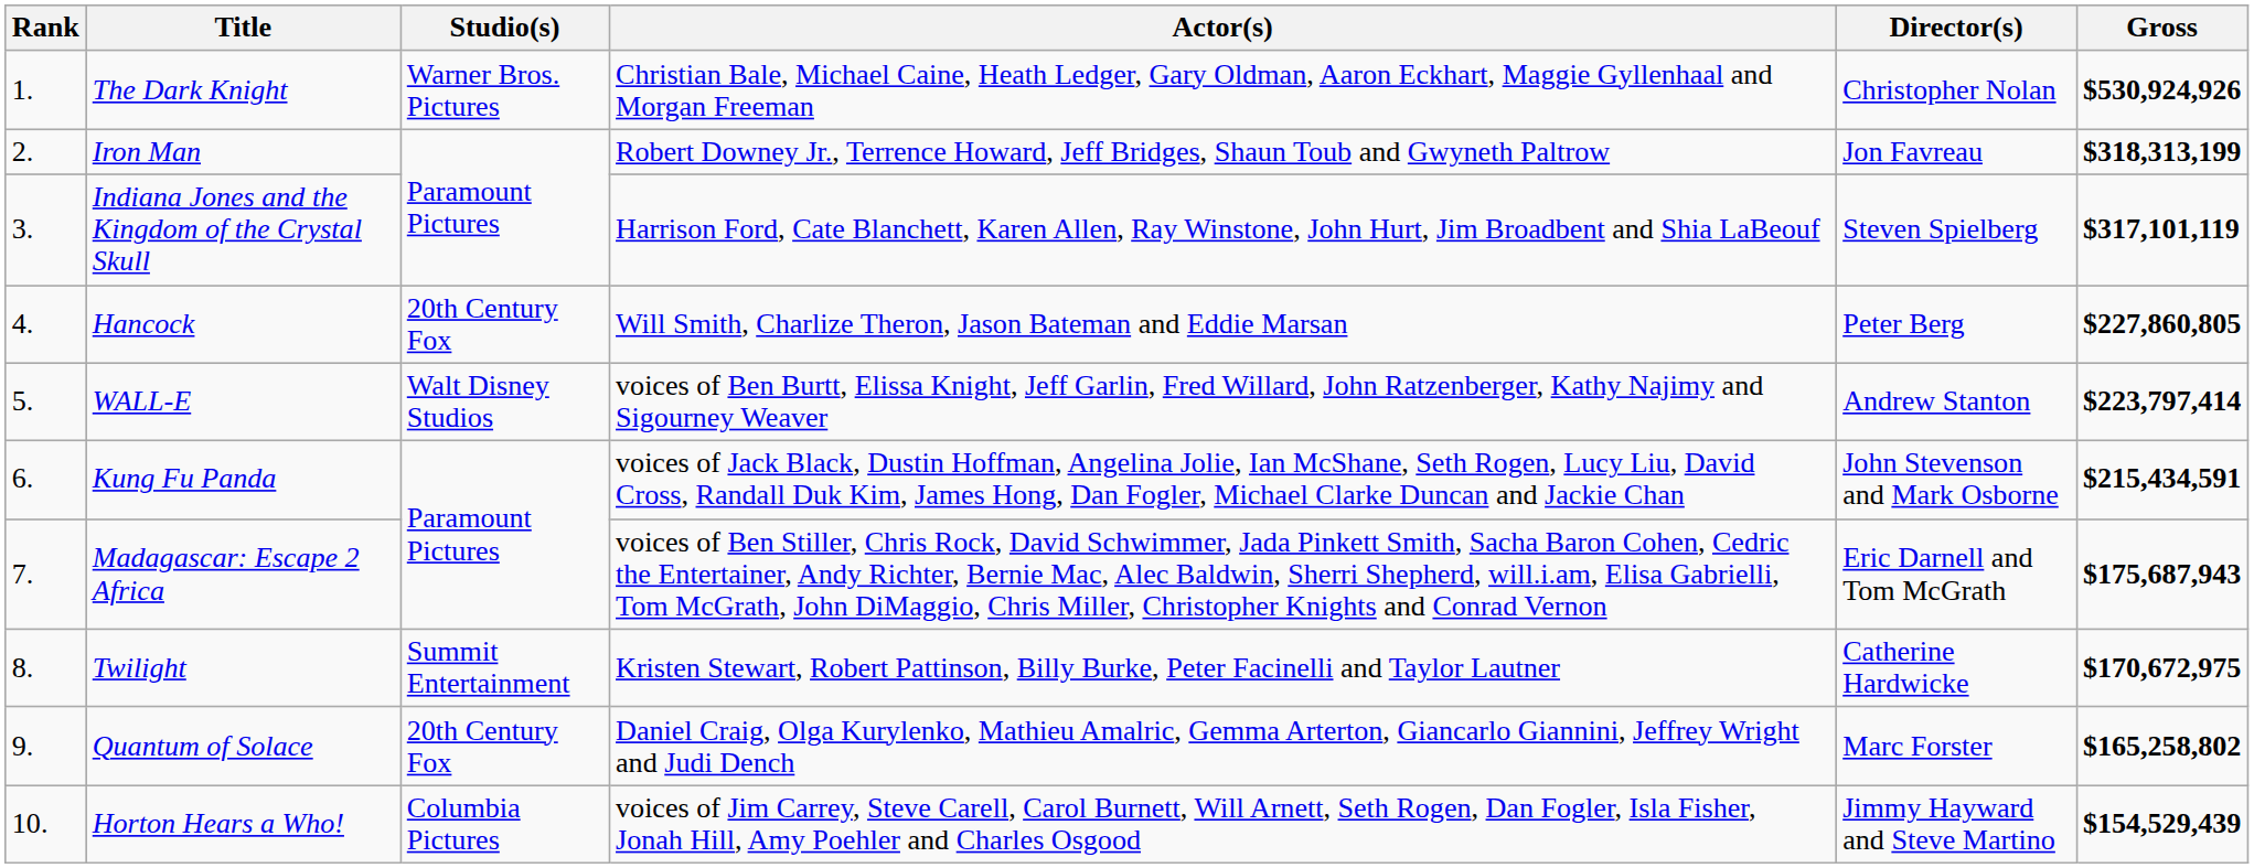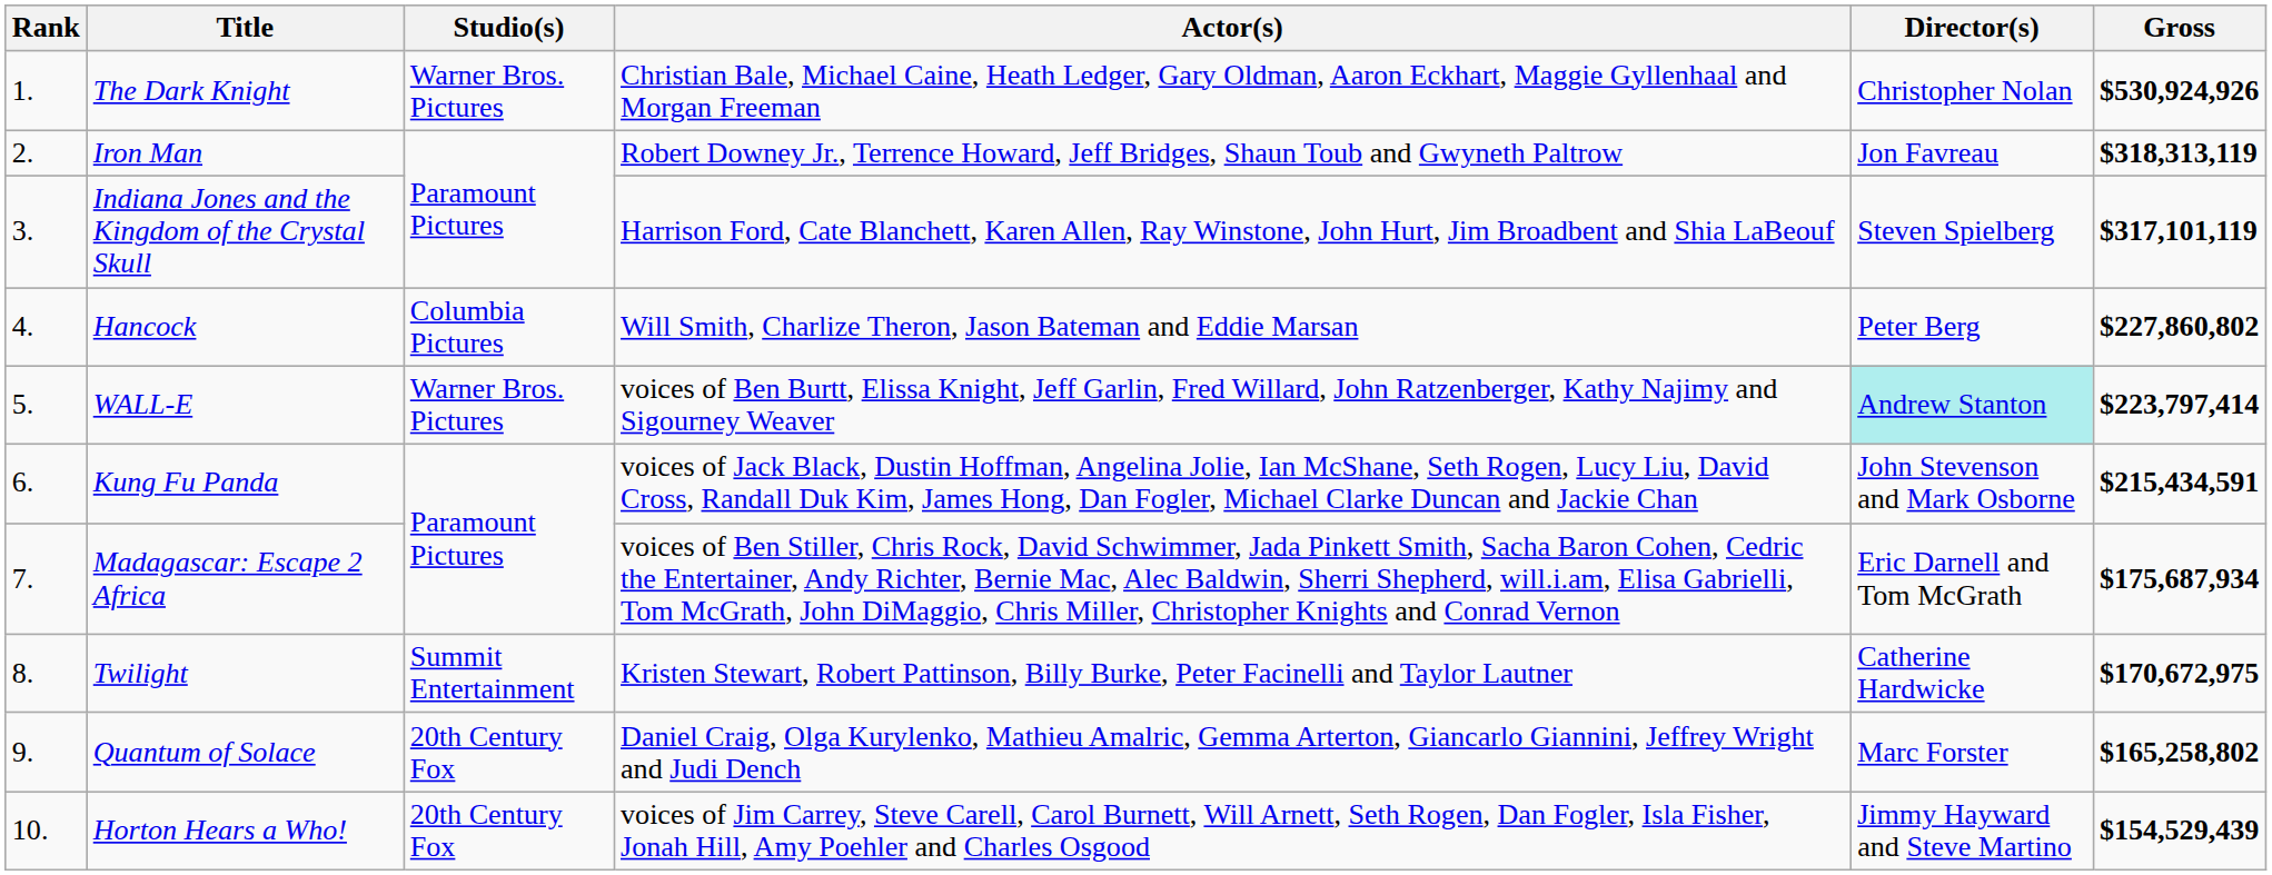Iron Man | Gross: $318,313,199 -> $318,313,119
Hancock | Studio(s): 20th Century Fox -> Columbia Pictures
Hancock | Gross: $227,860,805 -> $227,860,802
WALL-E | Studio(s): Walt Disney Studios -> Warner Bros. Pictures
WALL-E | Director(s): no background -> paleturquoise background
Madagascar: Escape 2 Africa | Gross: $175,687,943 -> $175,687,934
Horton Hears a Who! | Studio(s): Columbia Pictures -> 20th Century Fox
